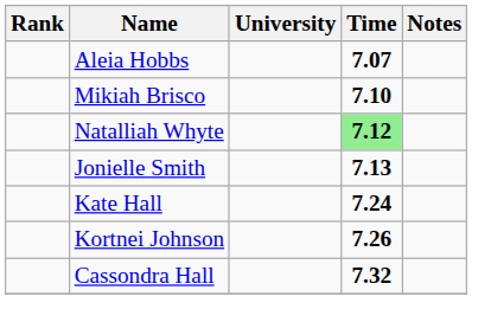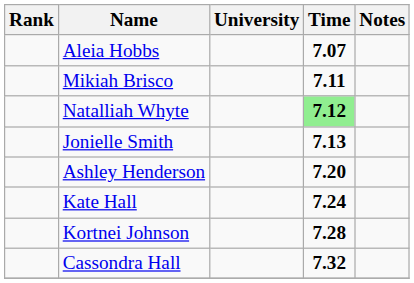Mikiah Brisco | Time: 7.10 -> 7.11
+ row: Ashley Henderson | 7.20
Kortnei Johnson | Time: 7.26 -> 7.28
